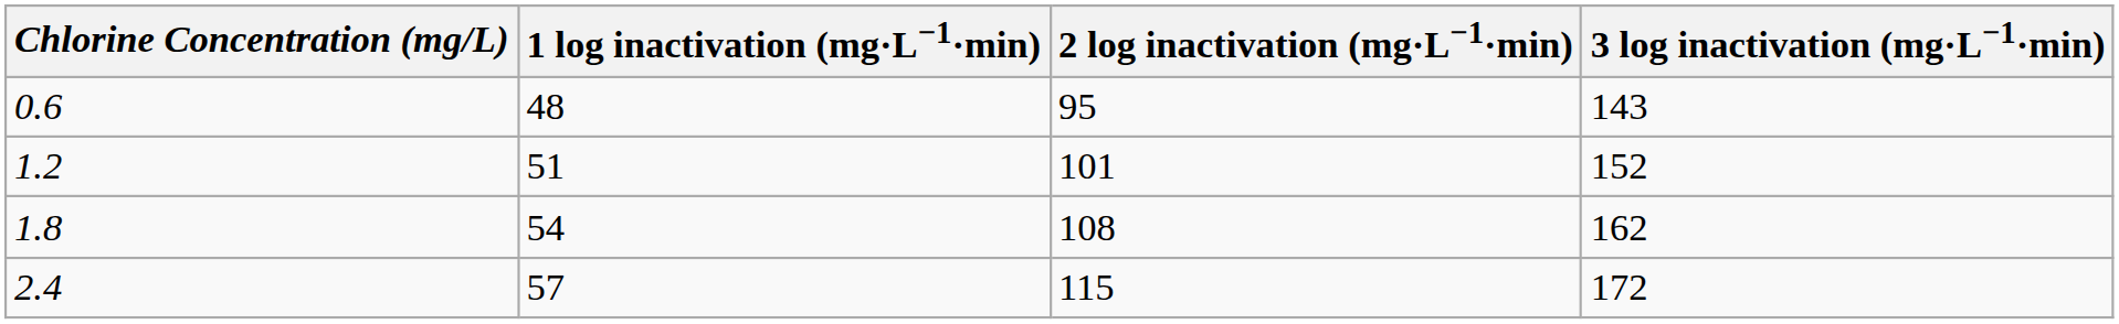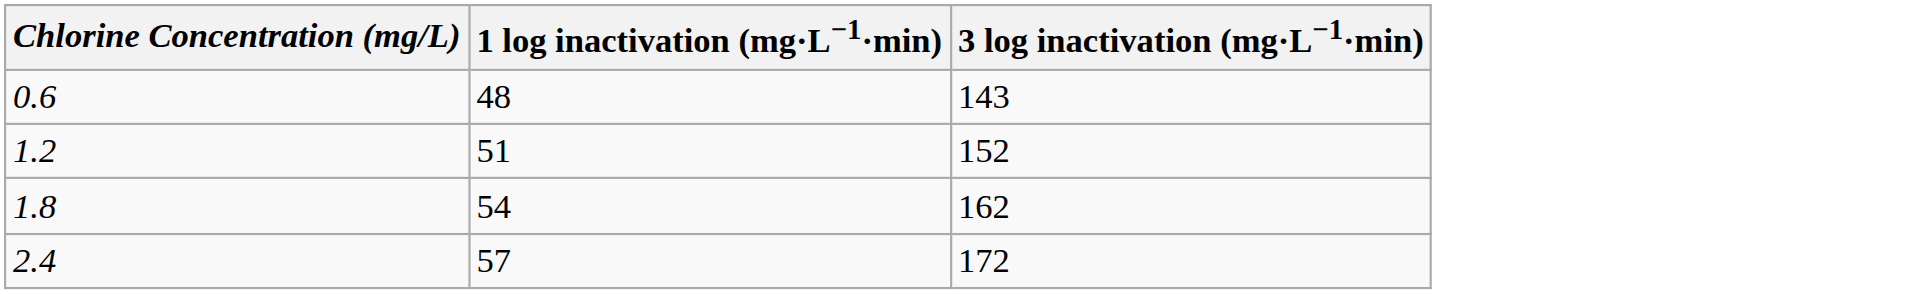- column: 2 log inactivation (mg·L−1·min) | 95 | 101 | 108 | 115
